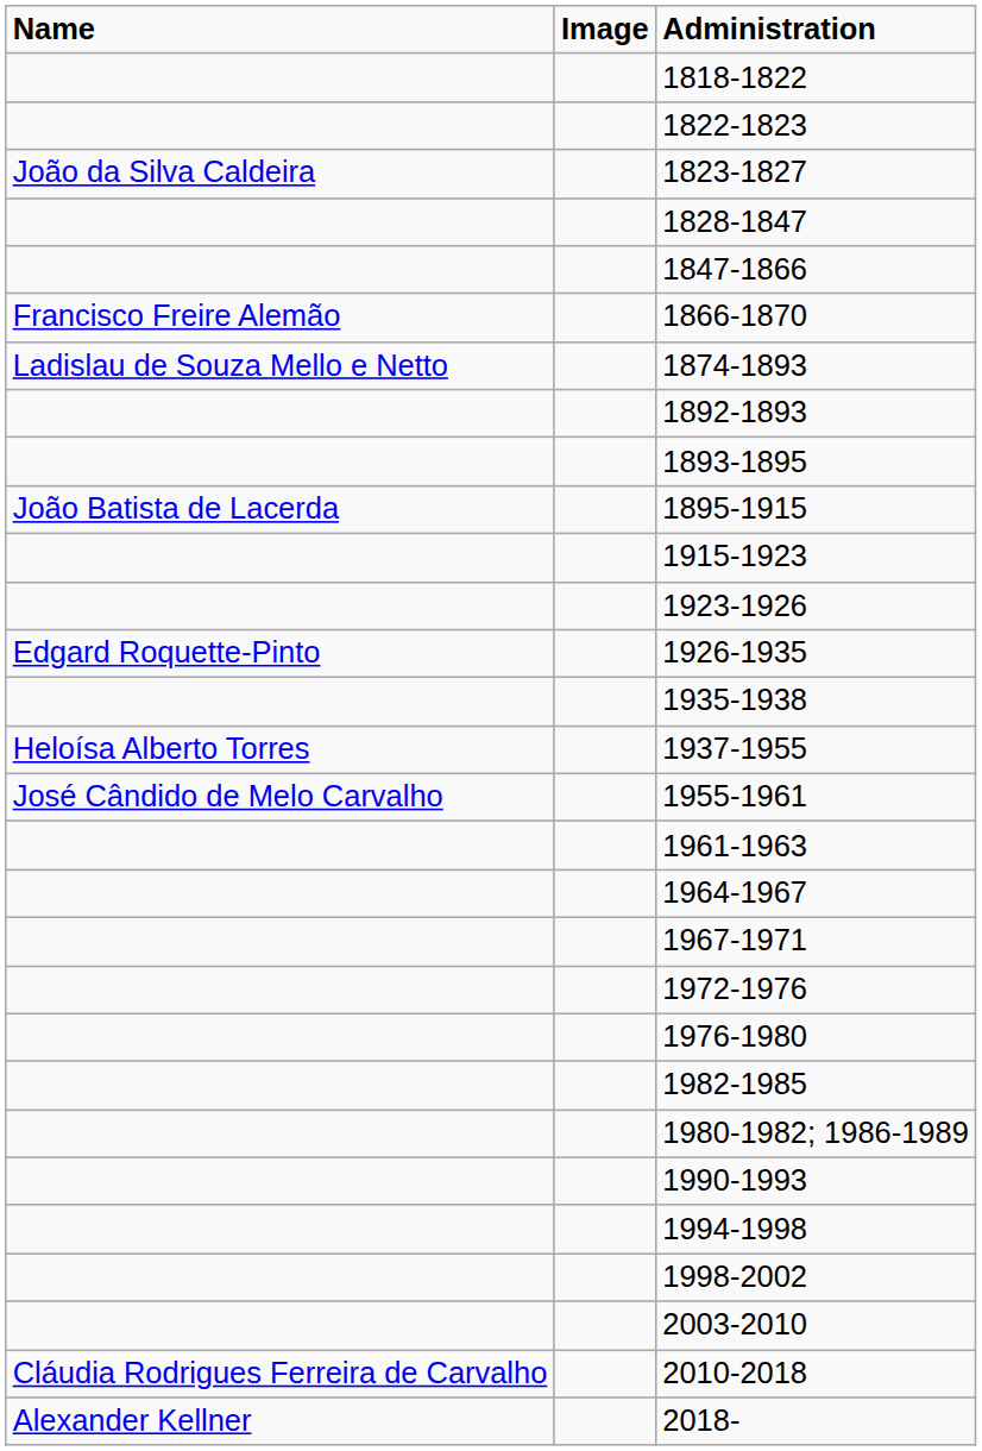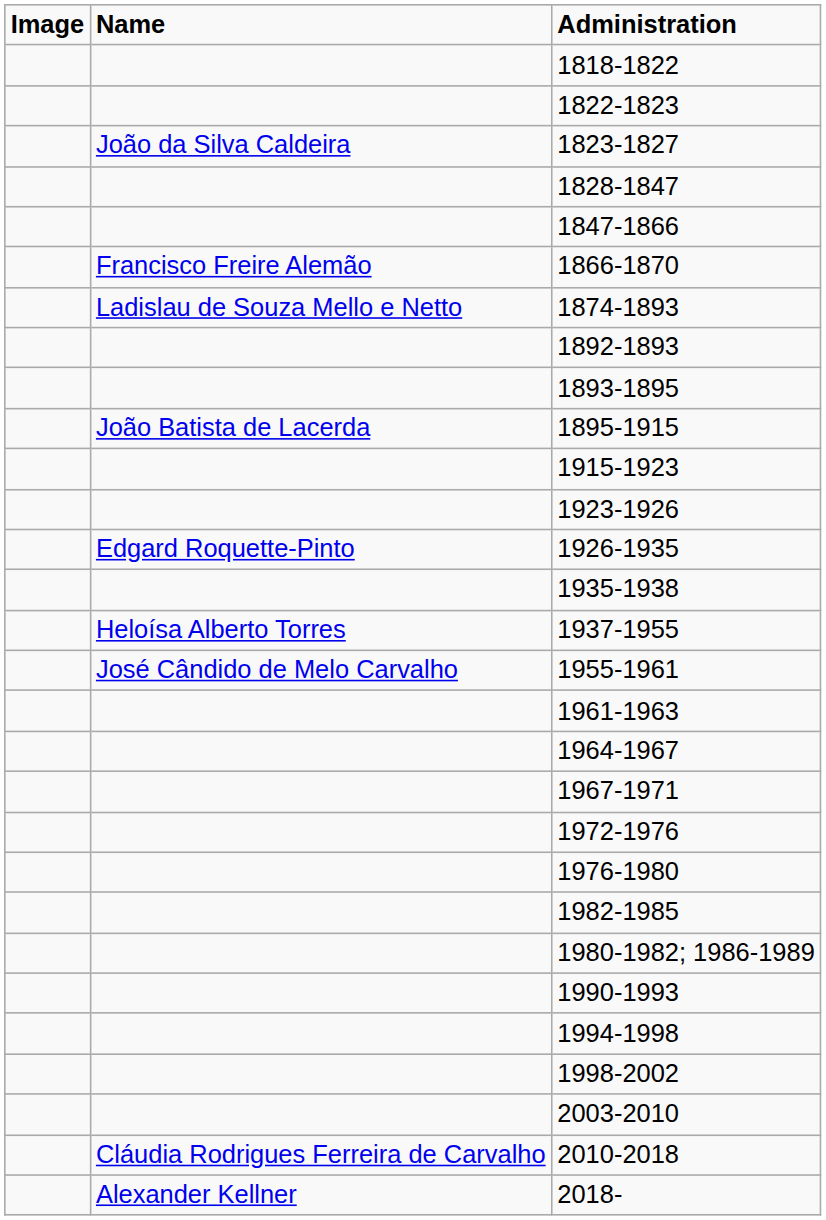columns swapped: Image <-> Name
